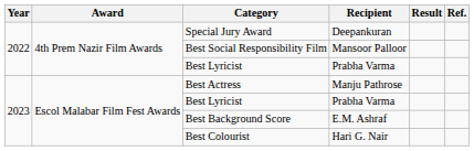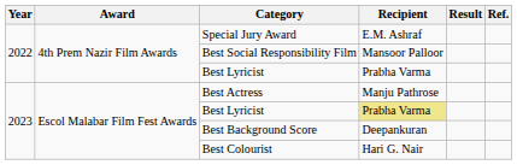Special Jury Award | Recipient: Deepankuran -> E.M. Ashraf
2023 / Best Lyricist | Recipient: no background -> khaki background
Best Background Score | Recipient: E.M. Ashraf -> Deepankuran
